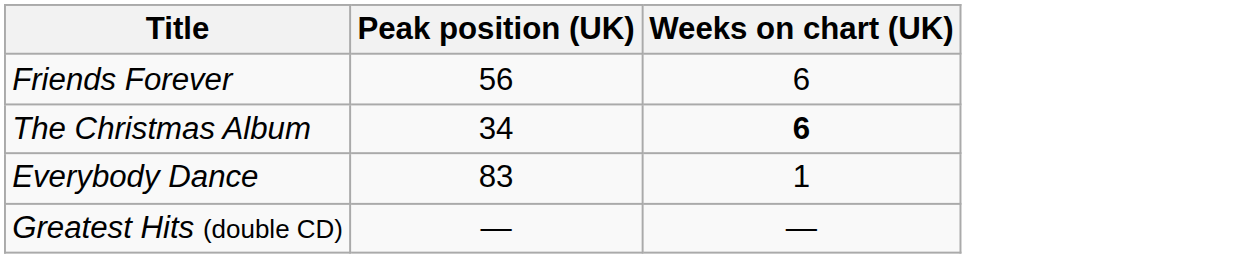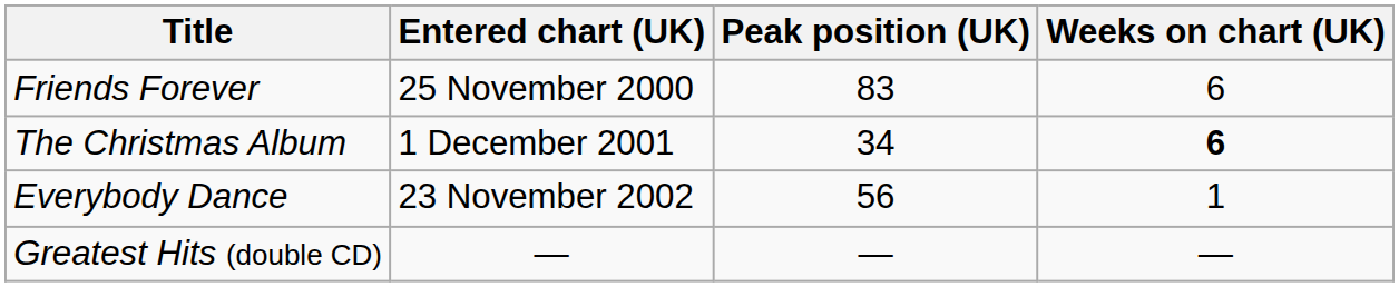+ column: Entered chart (UK) | 25 November 2000 | 1 December 2001 | 23 November 2002 | —
Friends Forever | Peak position (UK): 56 -> 83
Everybody Dance | Peak position (UK): 83 -> 56
